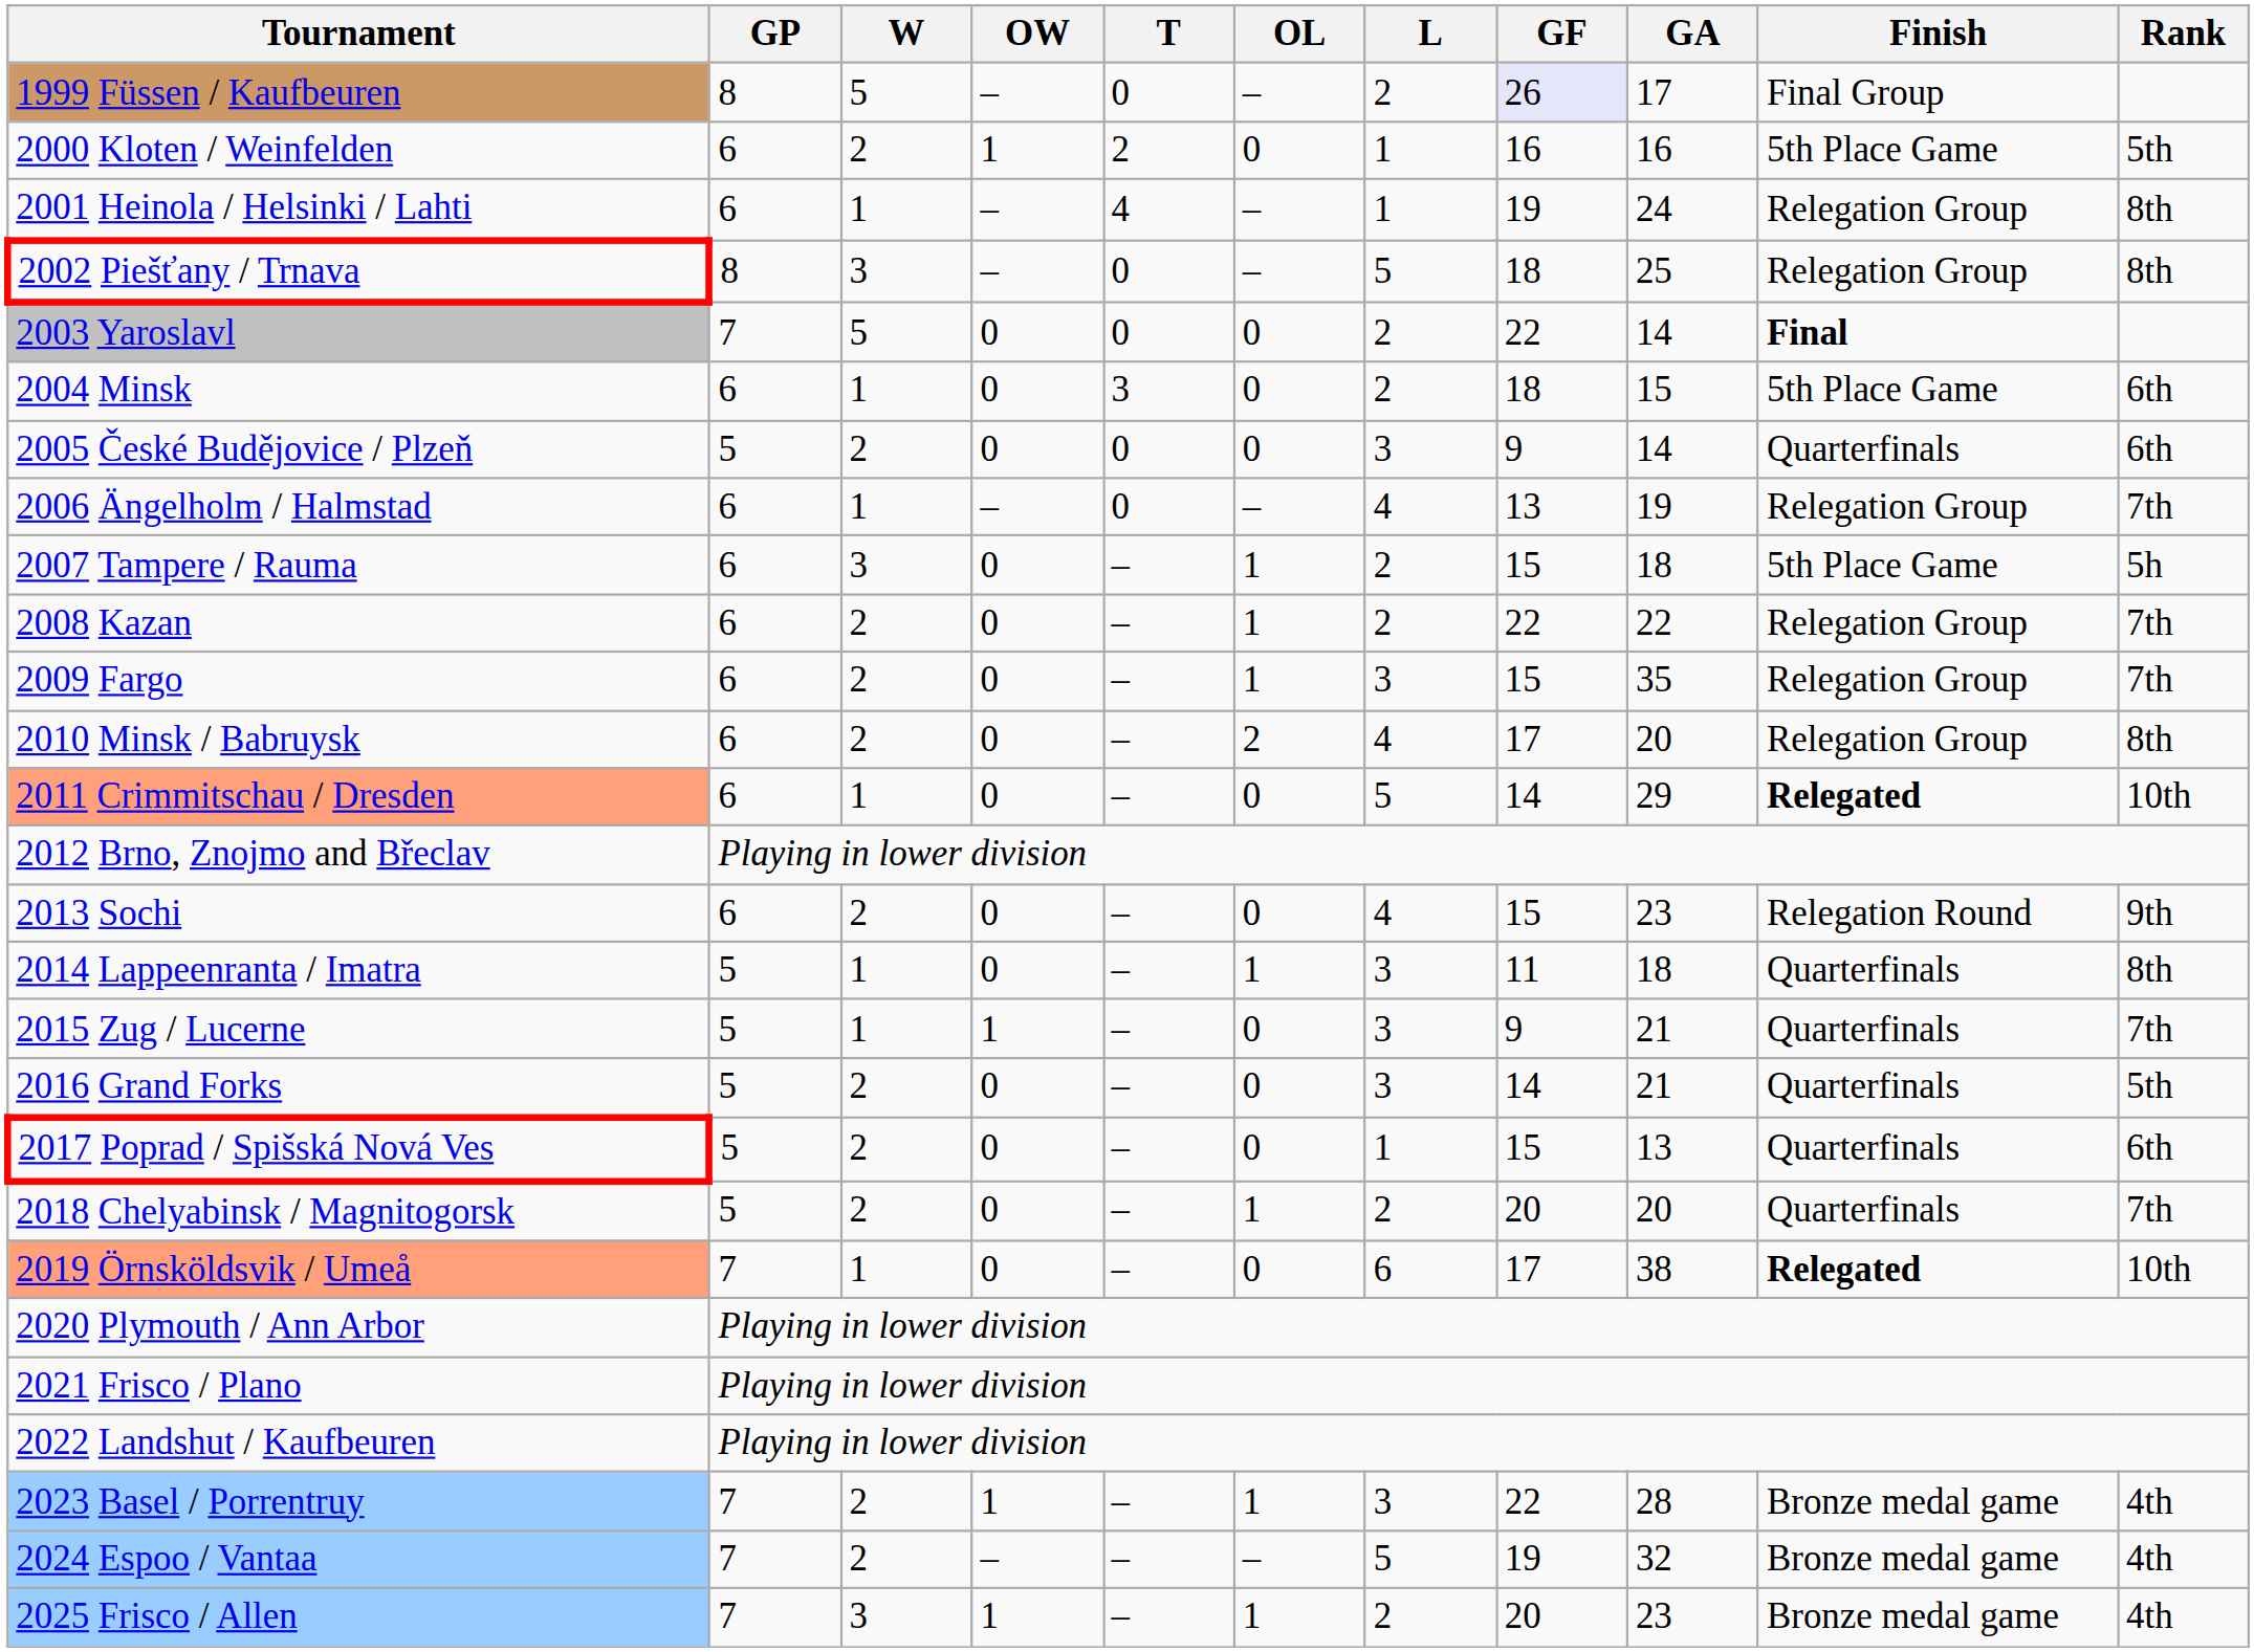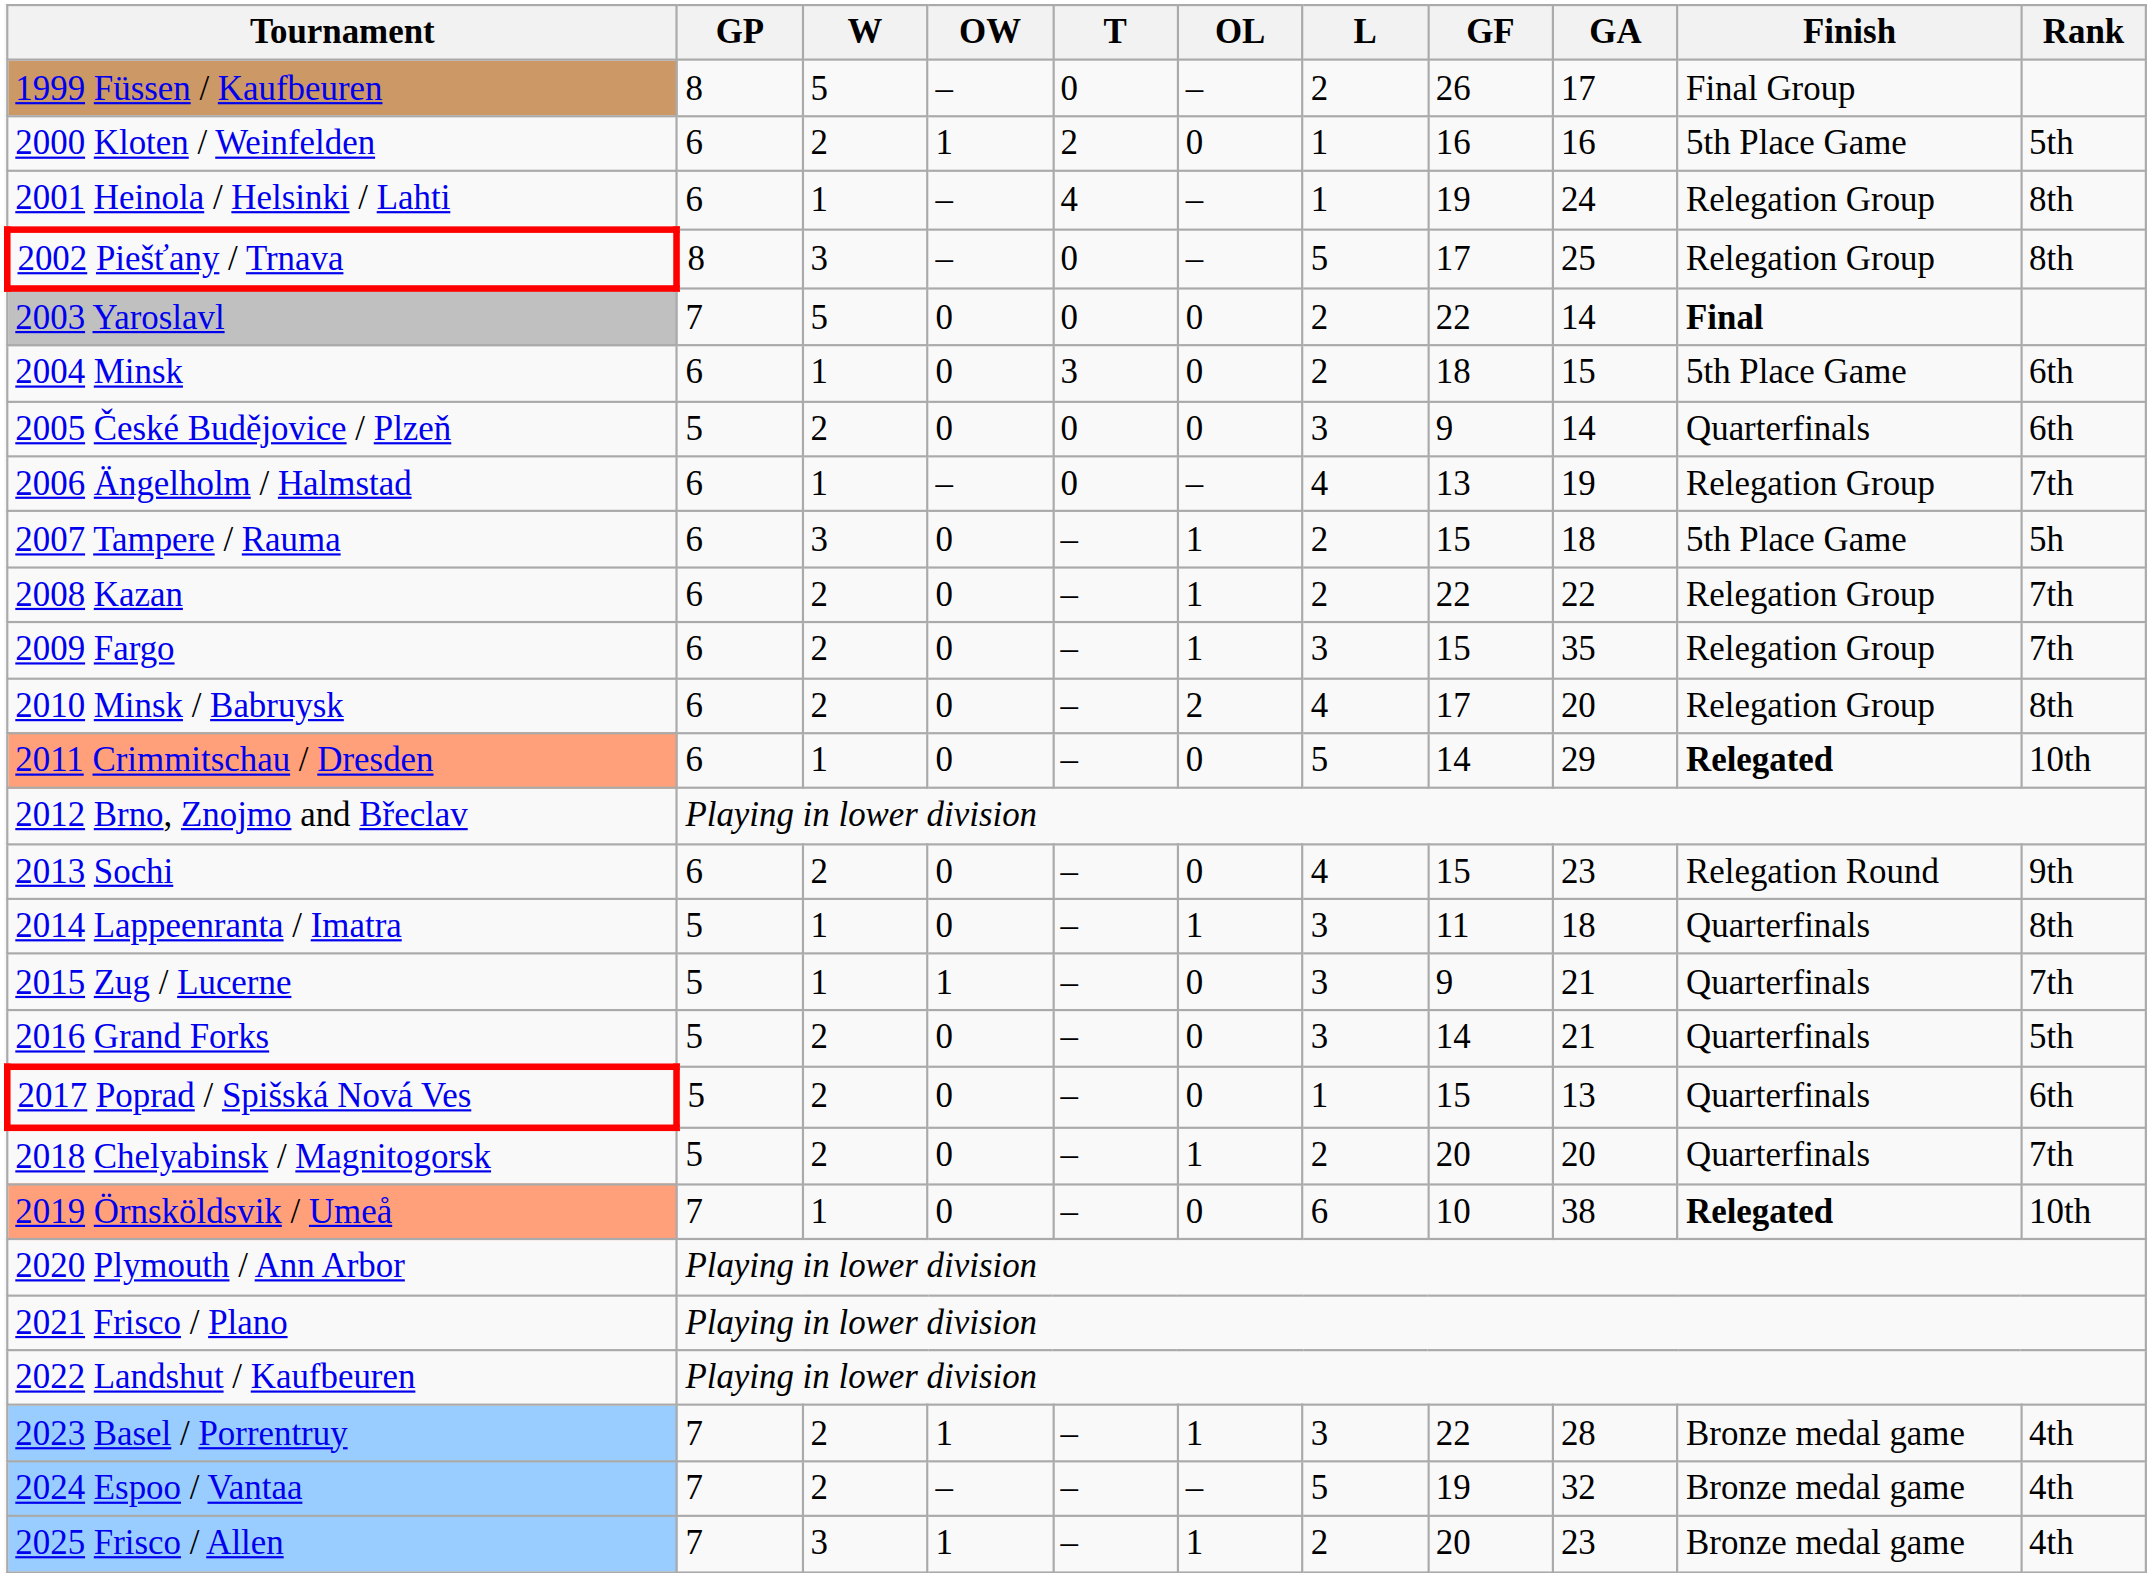1999 Füssen / Kaufbeuren | GF: lavender background -> no background
2002 Piešťany / Trnava | GF: 18 -> 17
2019 Örnsköldsvik / Umeå | GF: 17 -> 10
